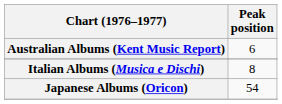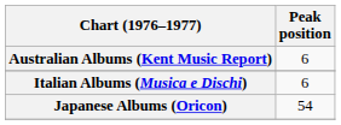Italian Albums (Musica e Dischi) | Peak position: 8 -> 6
